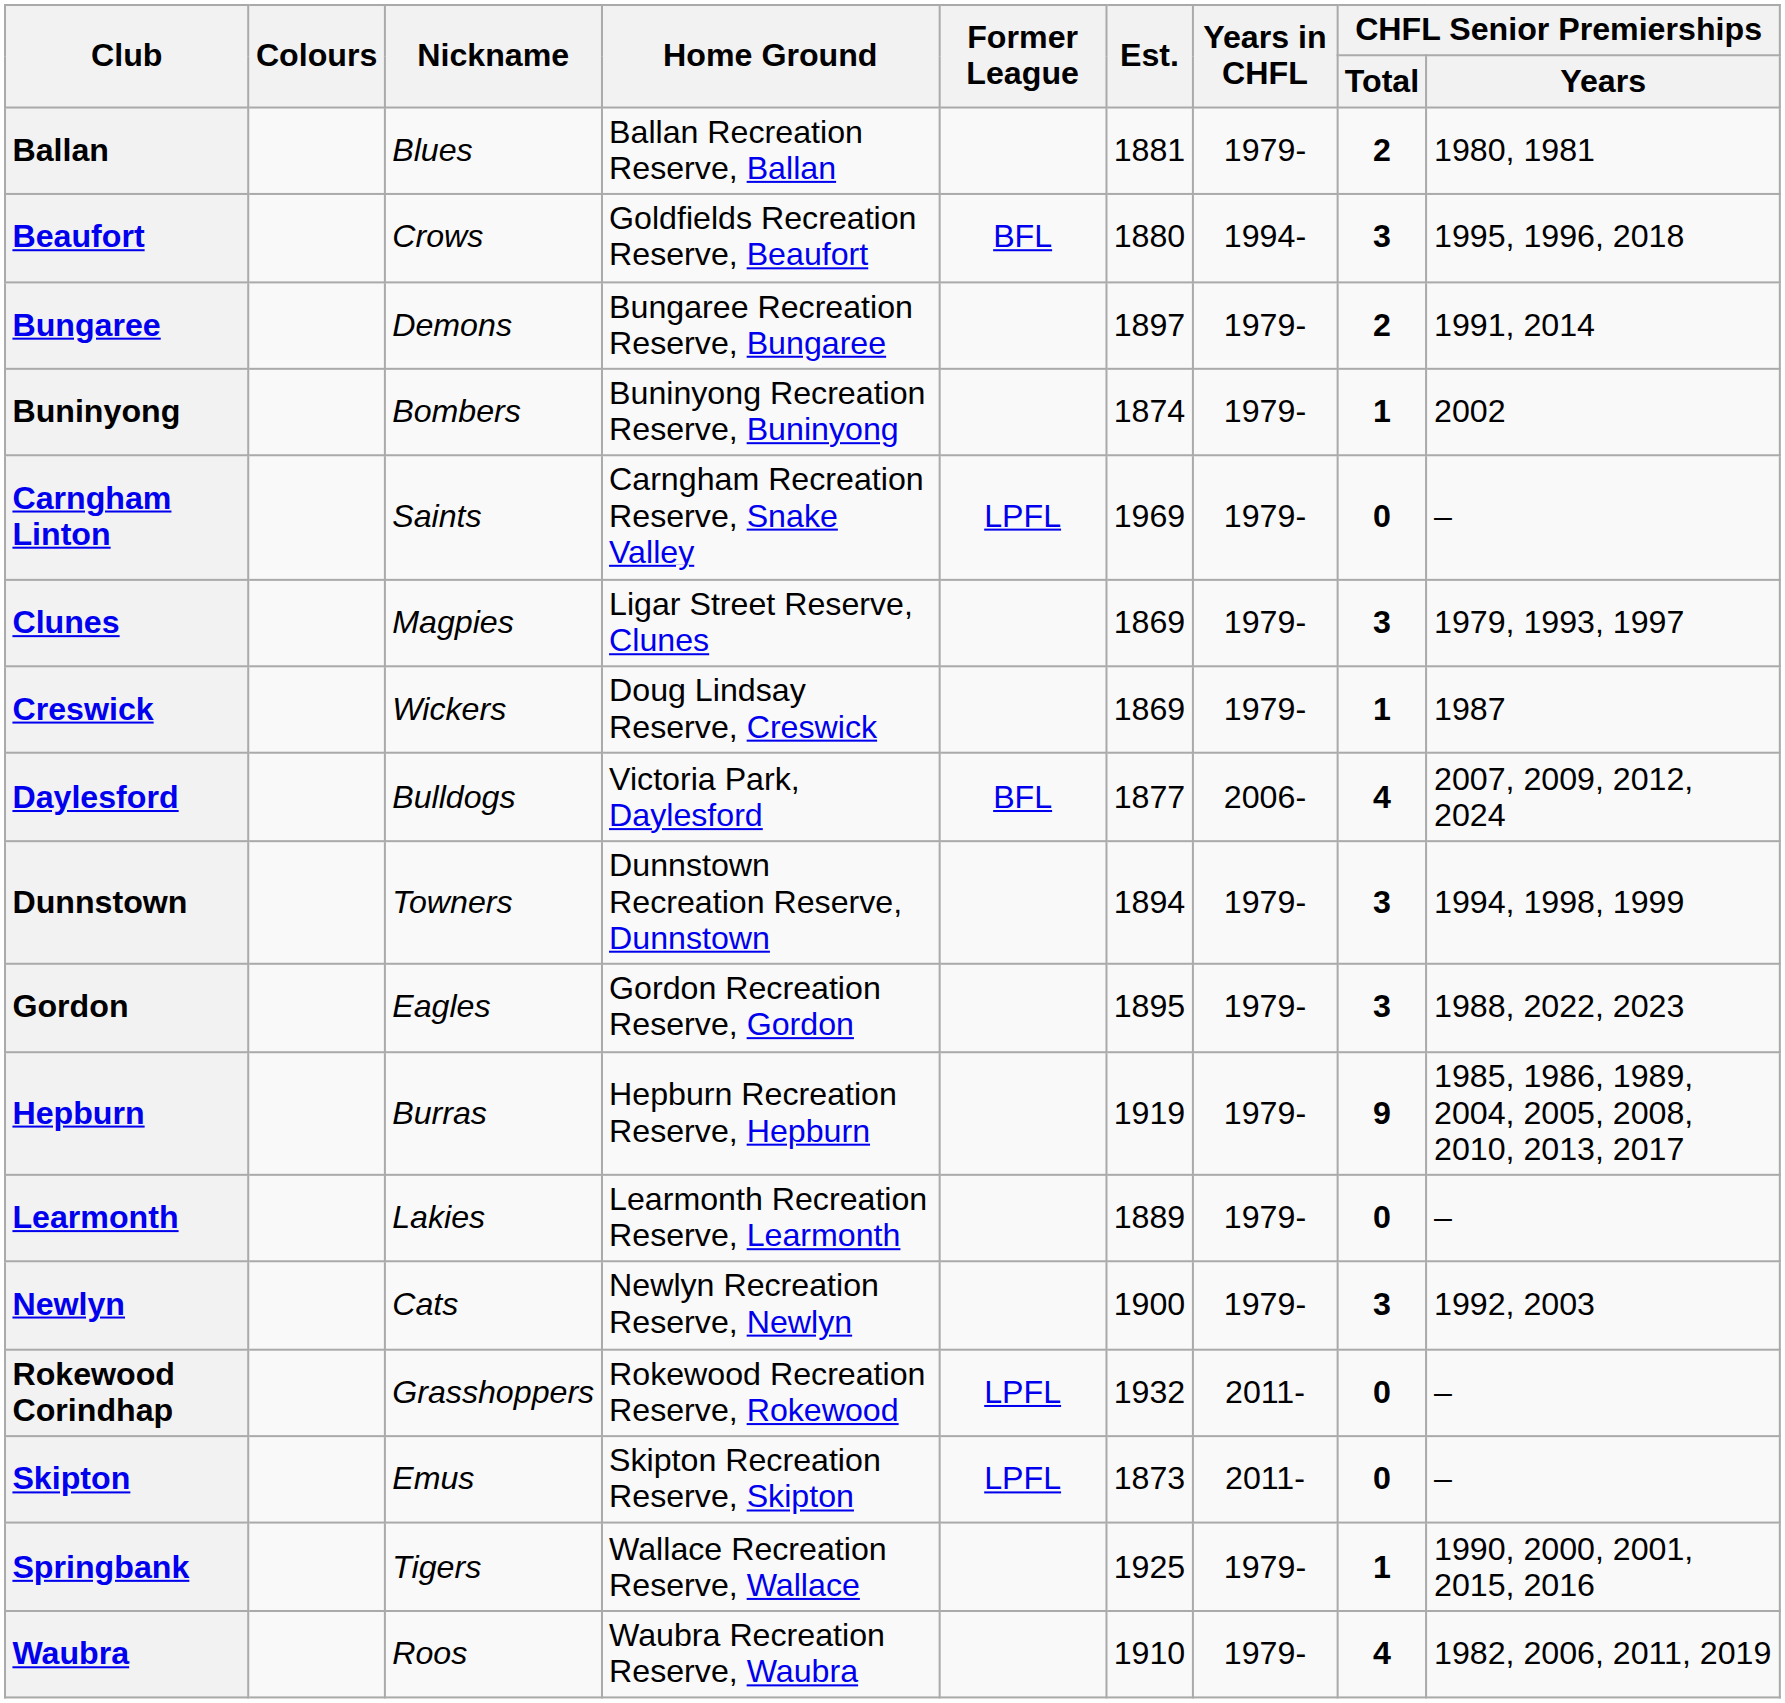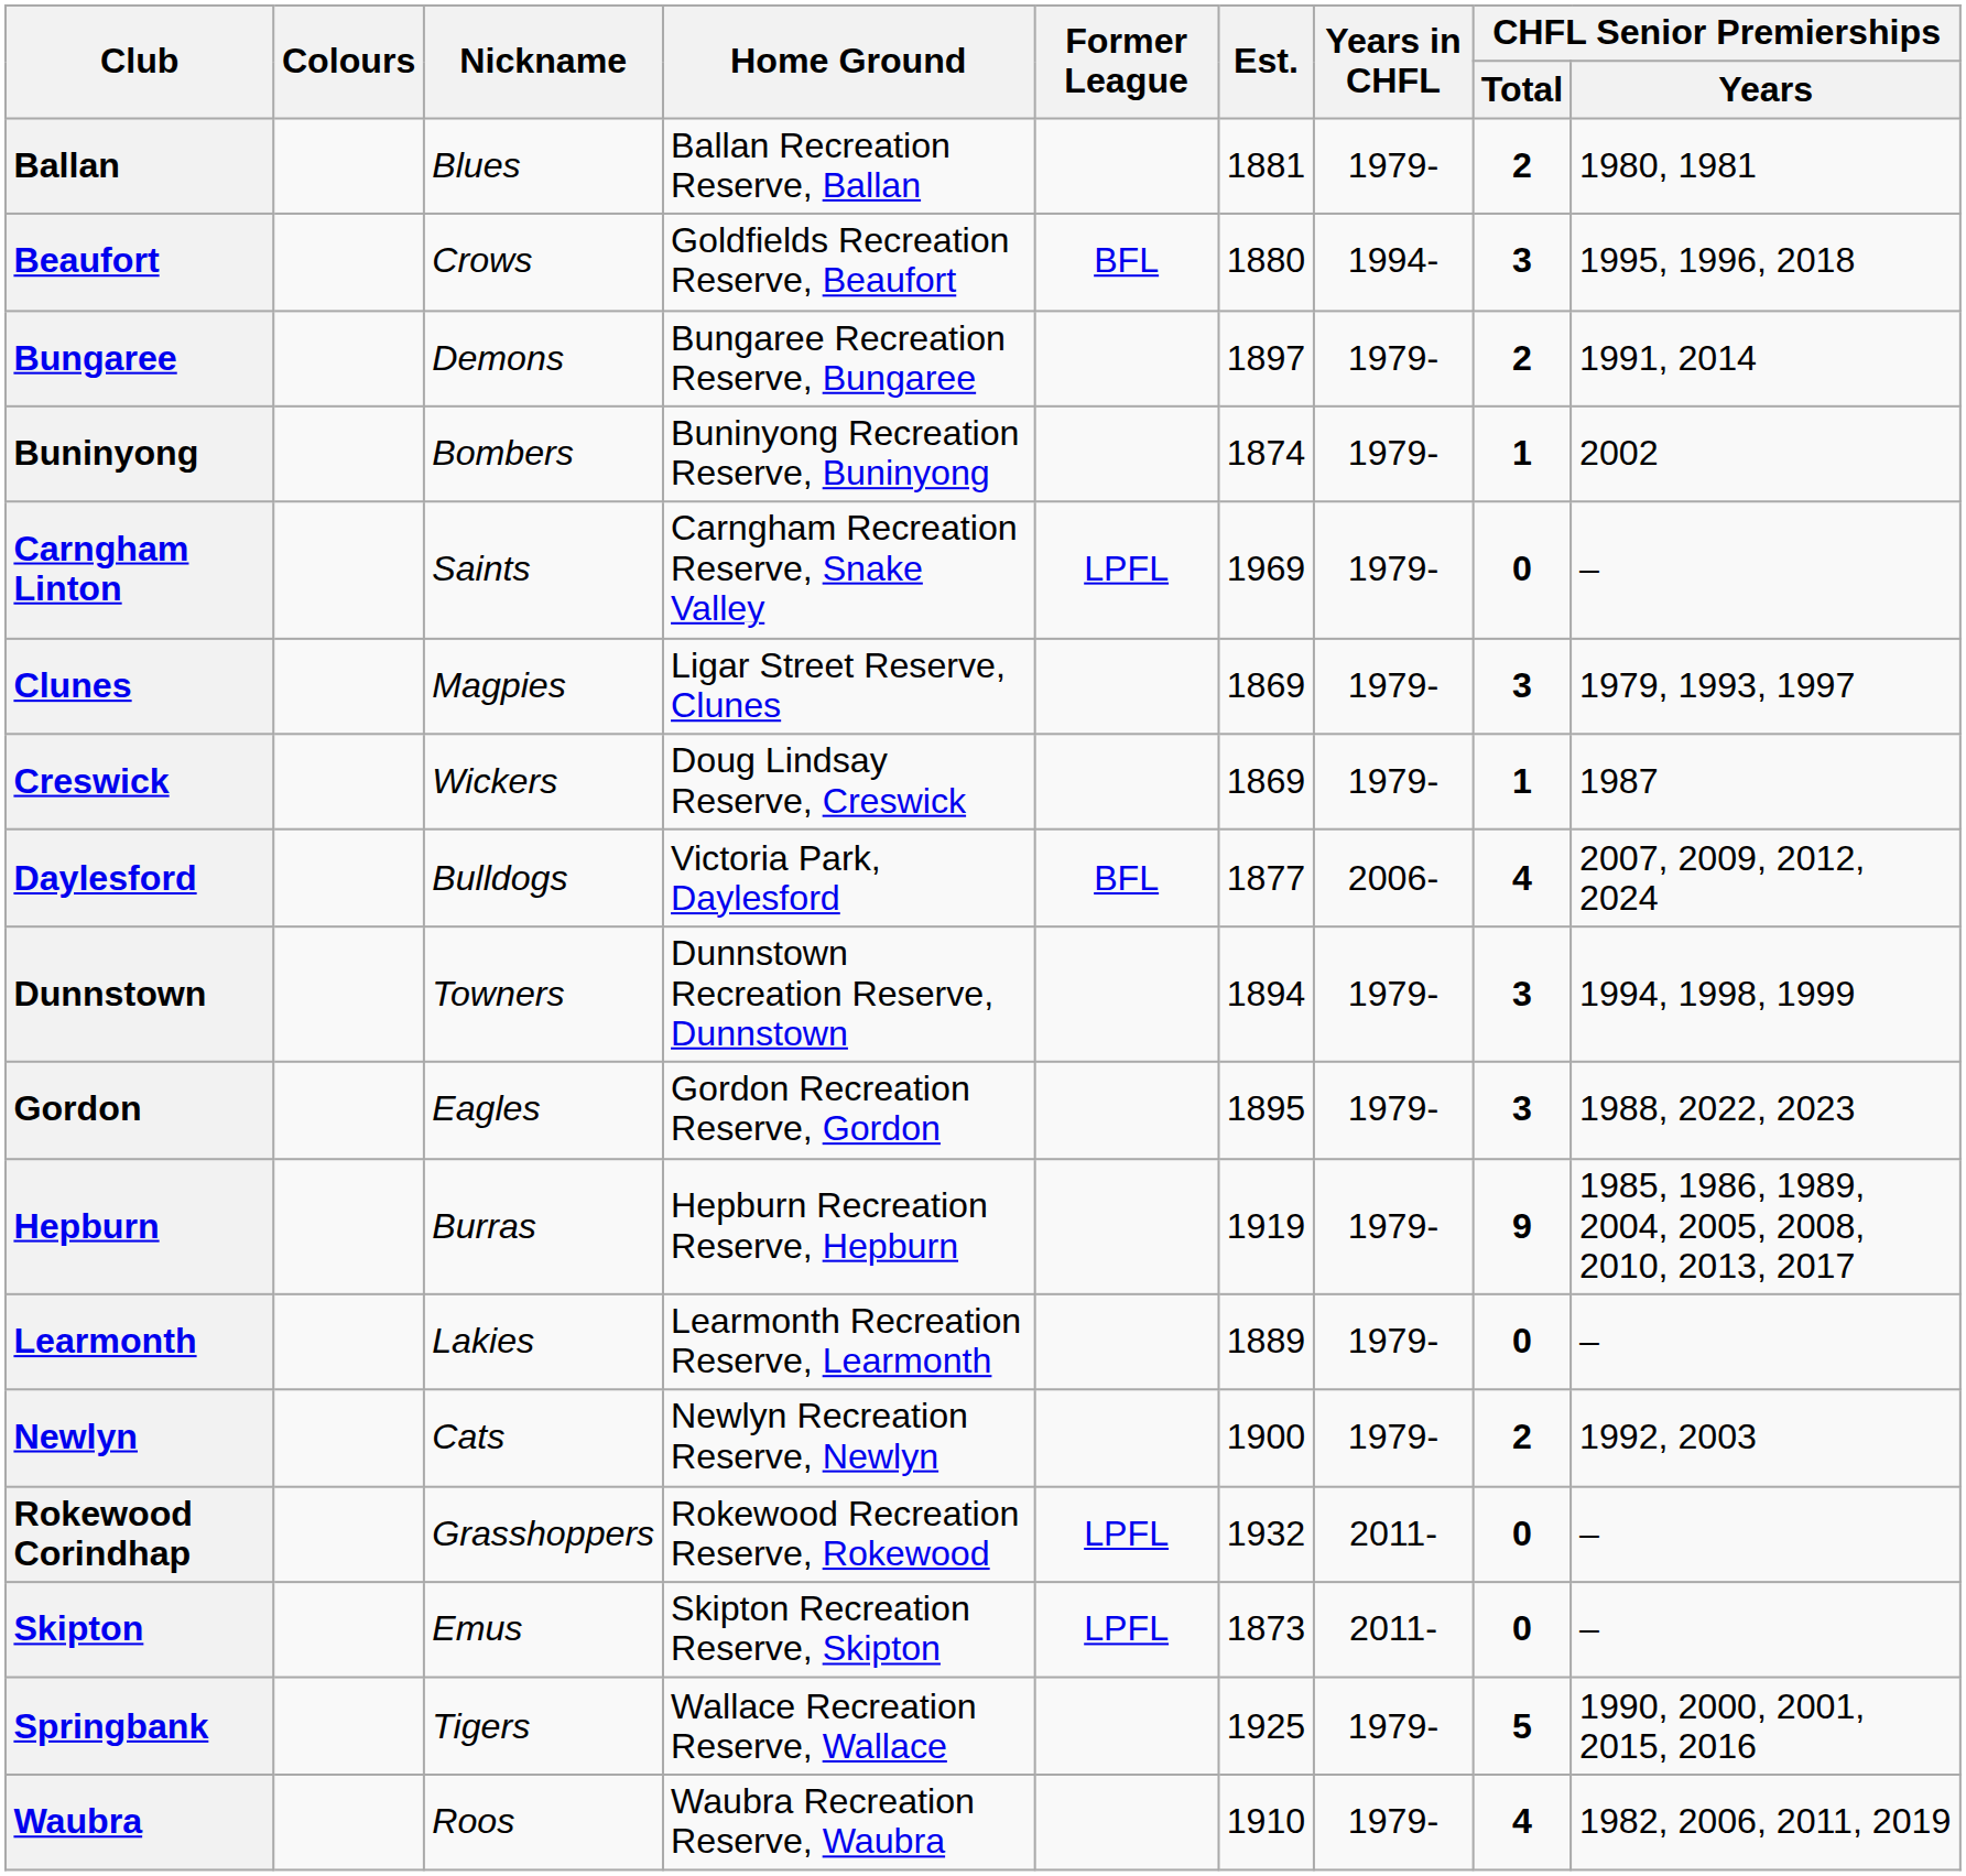Newlyn | CHFL Senior Premierships / Total: 3 -> 2
Springbank | CHFL Senior Premierships / Total: 1 -> 5
